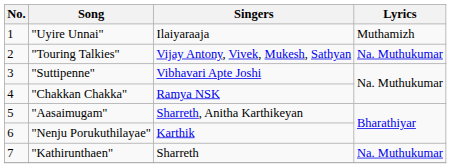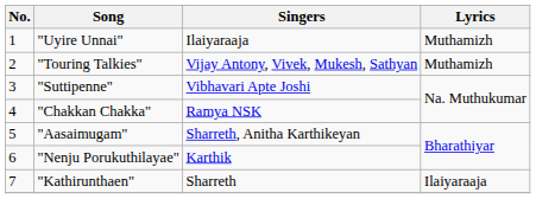"Touring Talkies" | Lyrics: Na. Muthukumar -> Muthamizh
"Kathirunthaen" | Lyrics: Na. Muthukumar -> Ilaiyaraaja
